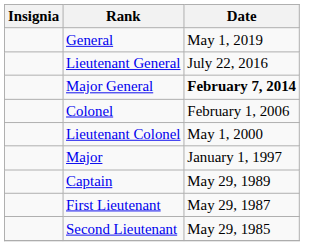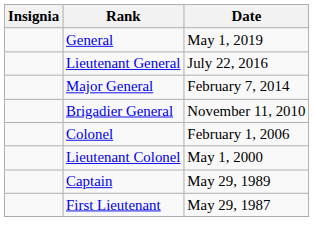Major General | Date: bold -> normal
+ row: Brigadier General | November 11, 2010
- row: Major | January 1, 1997
- row: Second Lieutenant | May 29, 1985
